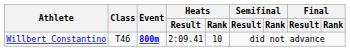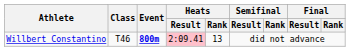Willbert Constantino | Heats / Result: no background -> pink background
Willbert Constantino | Heats / Rank: 10 -> 13
